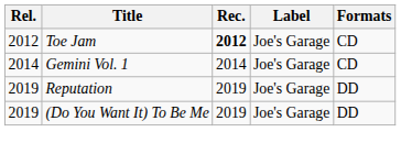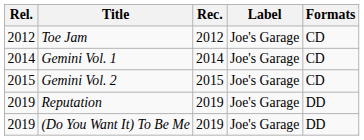Toe Jam | Rec.: bold -> normal
+ row: 2015 | Gemini Vol. 2 | 2015 | Joe's Garage | CD
